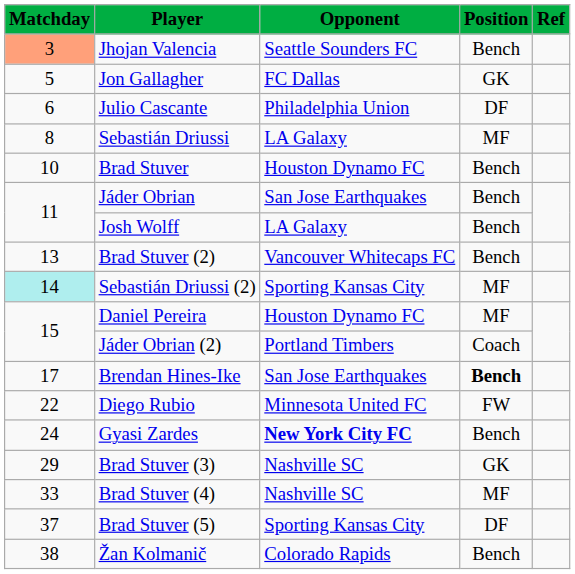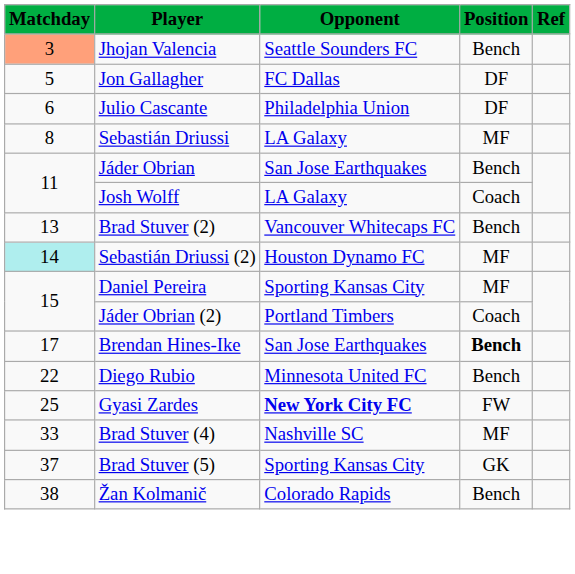Jon Gallagher | Position: GK -> DF
- row: 10 | Brad Stuver | Houston Dynamo FC | Bench
Josh Wolff | Position: Bench -> Coach
Sebastián Driussi (2) | Opponent: Sporting Kansas City -> Houston Dynamo FC
Daniel Pereira | Opponent: Houston Dynamo FC -> Sporting Kansas City
Diego Rubio | Position: FW -> Bench
Gyasi Zardes | Matchday: 24 -> 25
Gyasi Zardes | Position: Bench -> FW
- row: 29 | Brad Stuver (3) | Nashville SC | GK
Brad Stuver (5) | Position: DF -> GK
